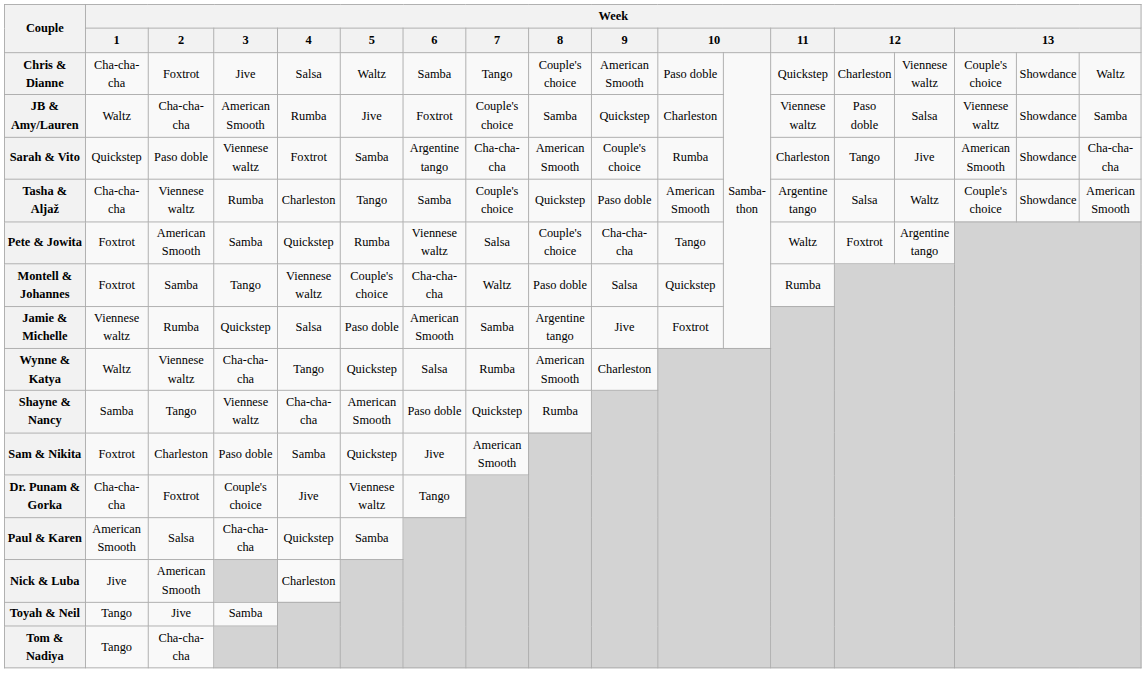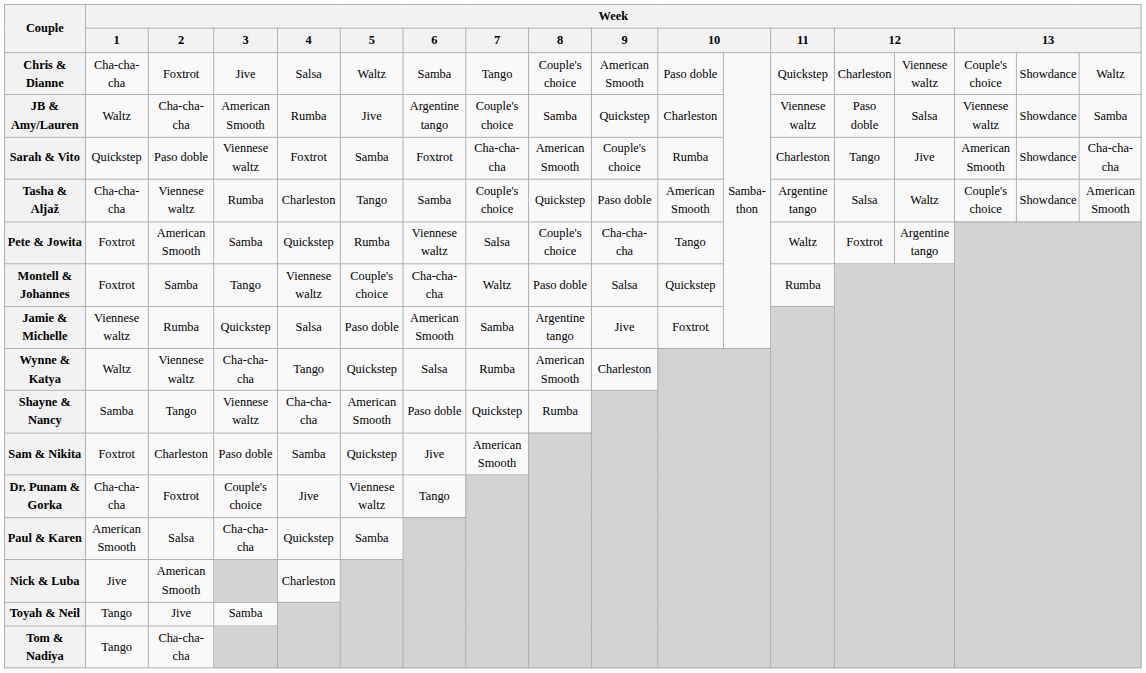JB & Amy/Lauren | Week / 6: Foxtrot -> Argentine tango
Sarah & Vito | Week / 6: Argentine tango -> Foxtrot
